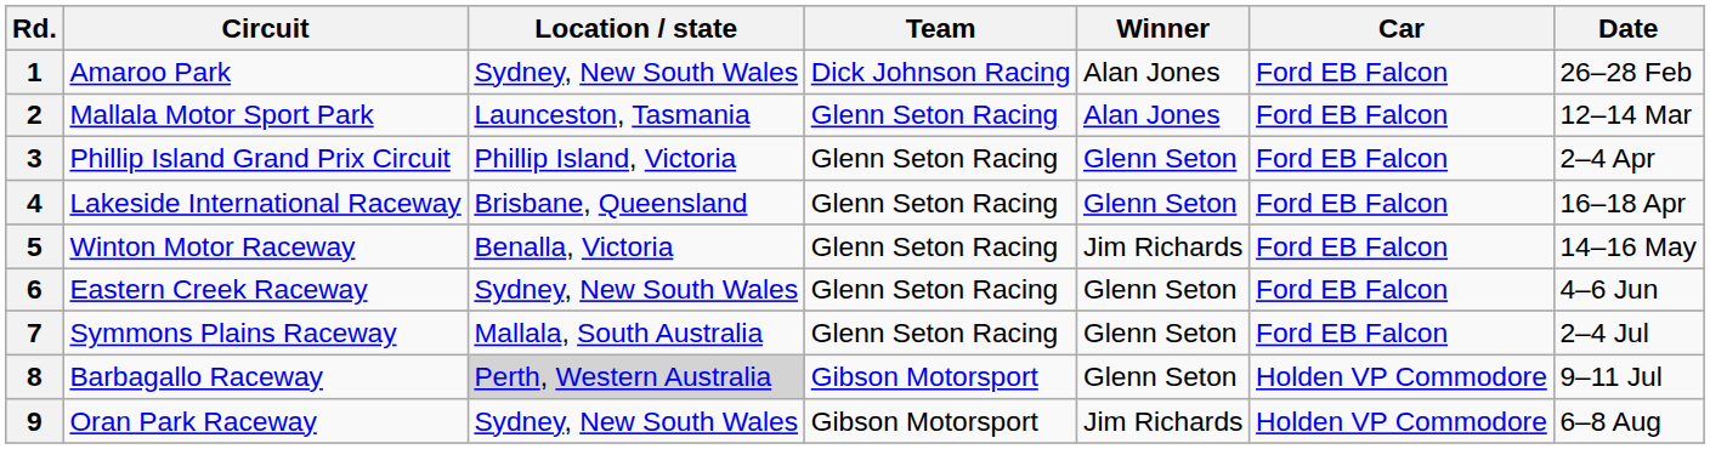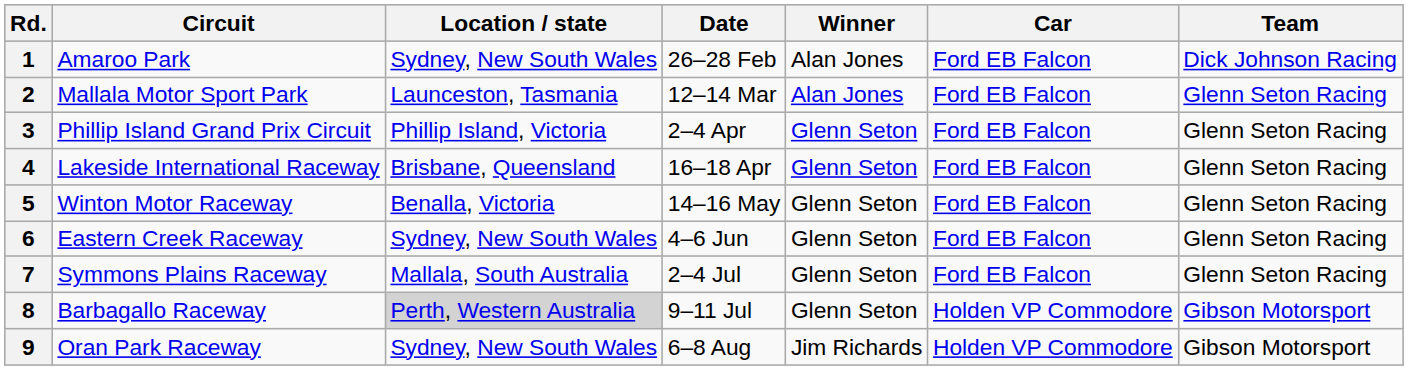columns swapped: Date <-> Team
5 | Winner: Jim Richards -> Glenn Seton
